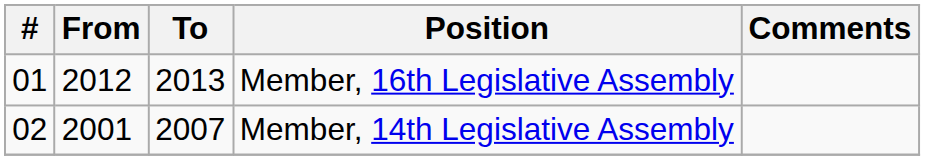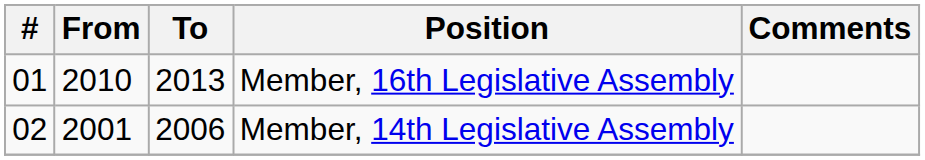Member, 16th Legislative Assembly | From: 2012 -> 2010
Member, 14th Legislative Assembly | To: 2007 -> 2006
